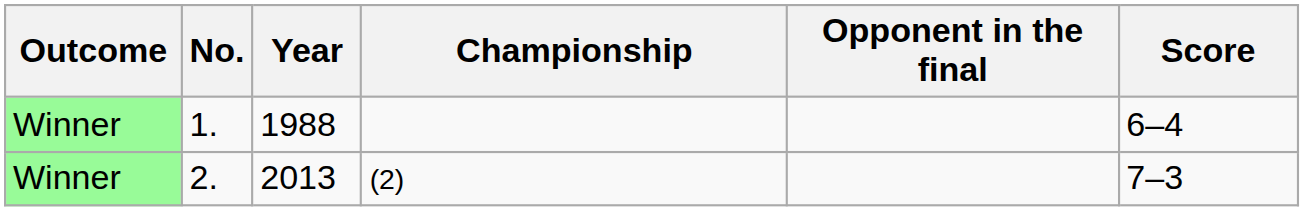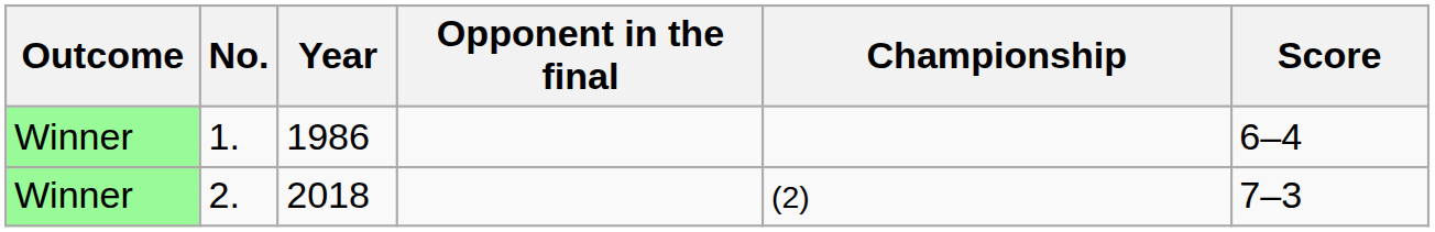columns swapped: Championship <-> Opponent in the final
1. | Year: 1988 -> 1986
2. | Year: 2013 -> 2018
